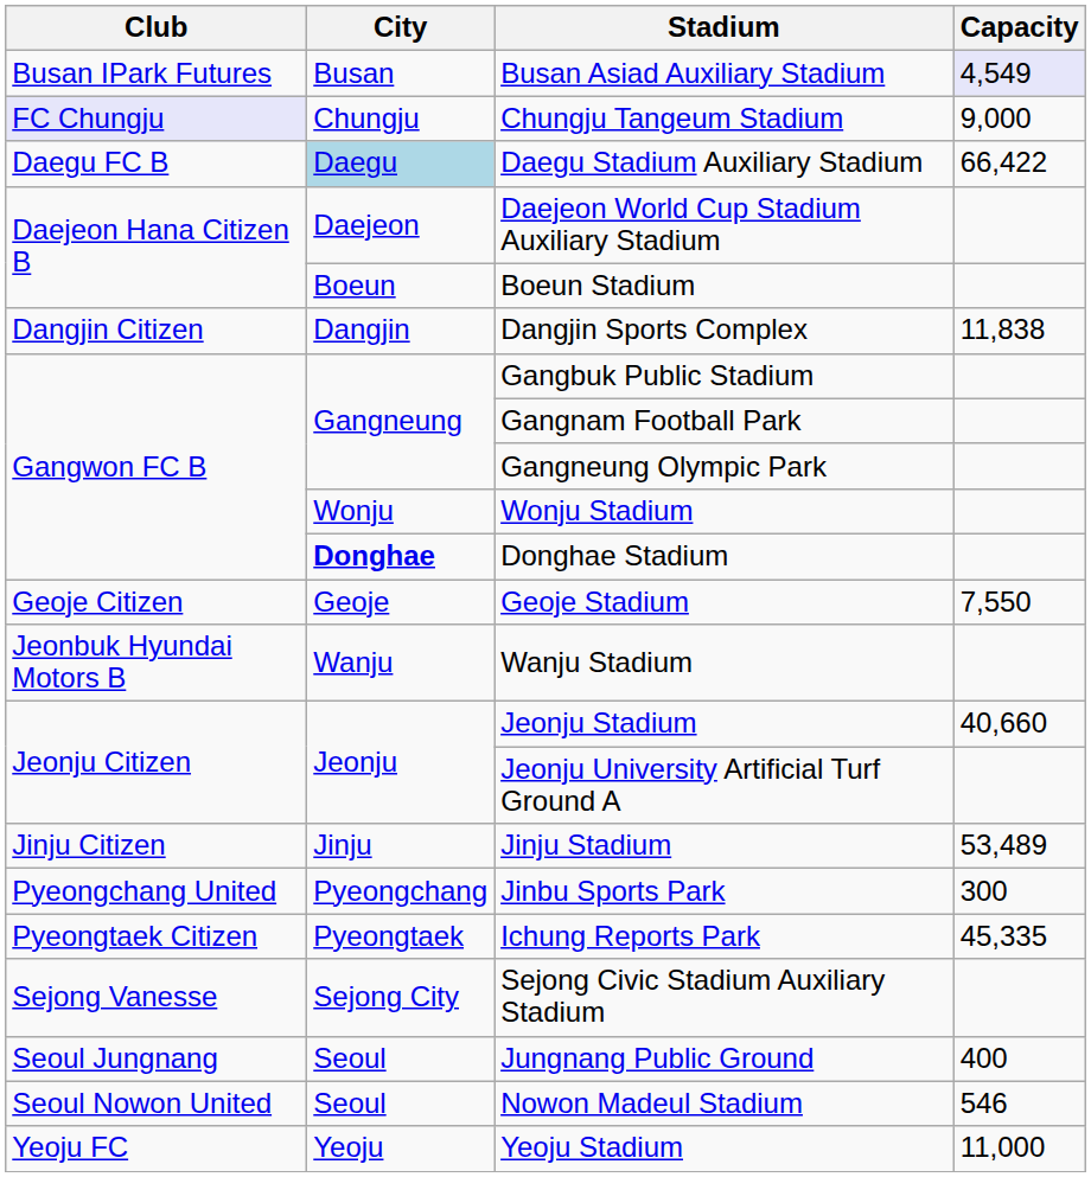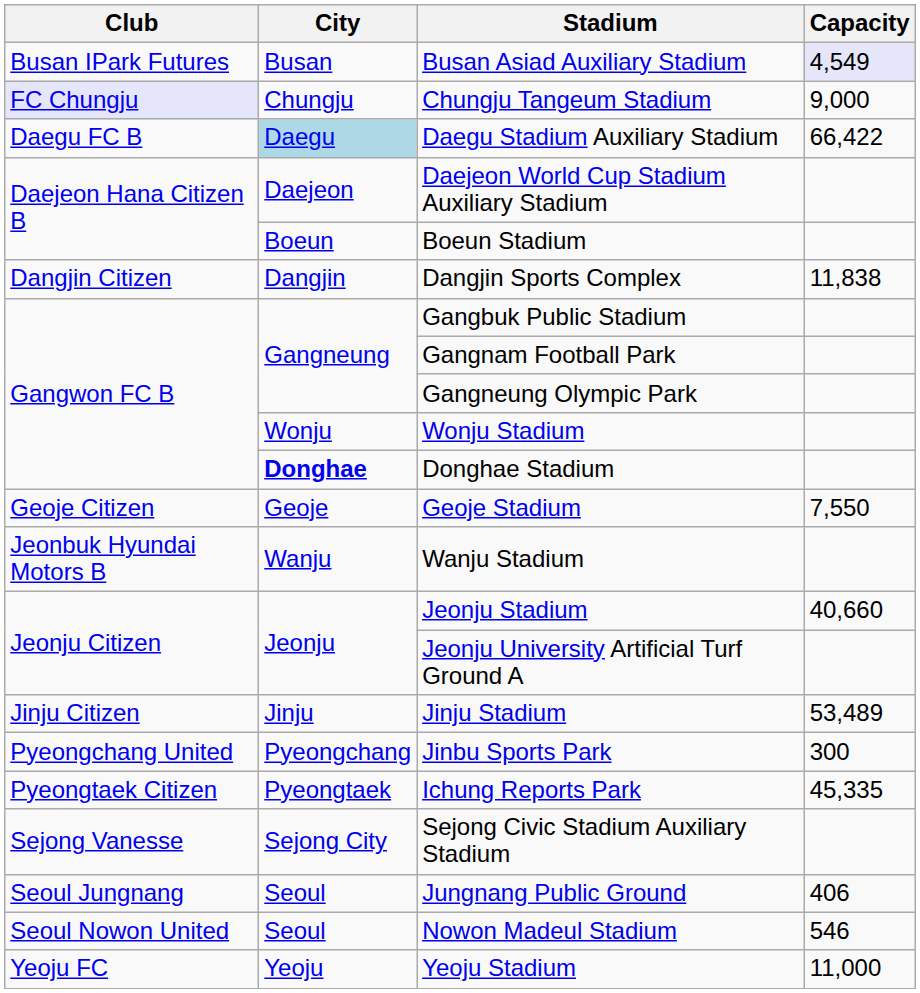Jungnang Public Ground | Capacity: 400 -> 406
